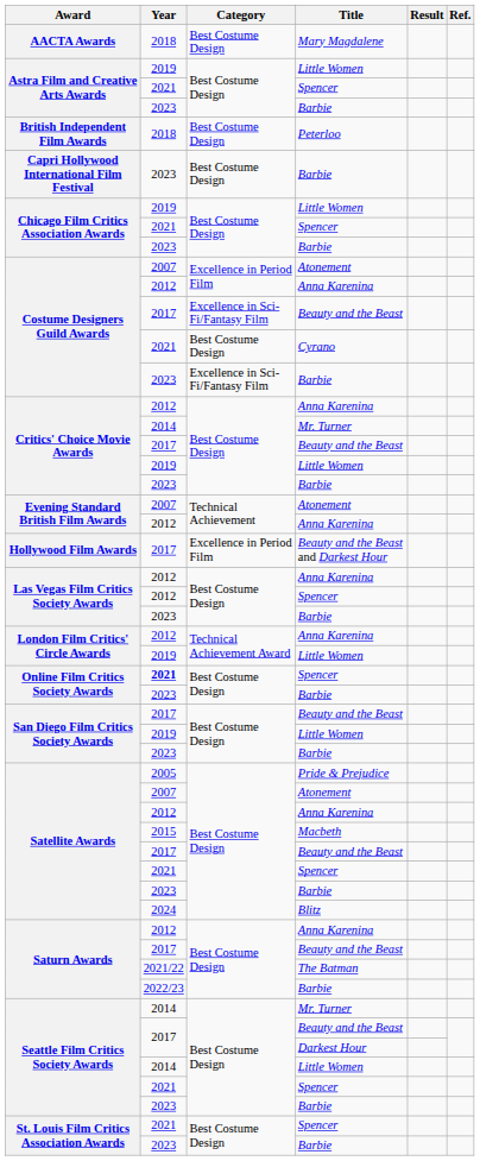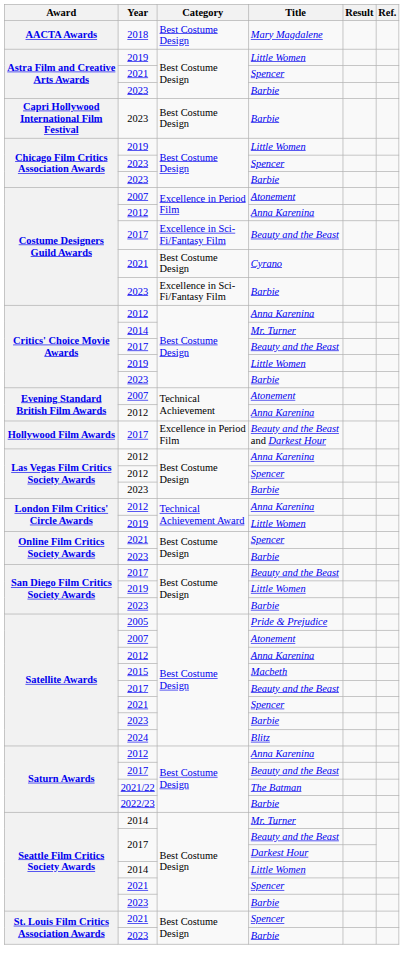- row: British Independent Film Awards | 2018 | Best Costume Design | Peterloo
Chicago Film Critics Association Awards / Spencer | Year: 2021 -> 2023
Online Film Critics Society Awards / Spencer | Year: bold -> normal
